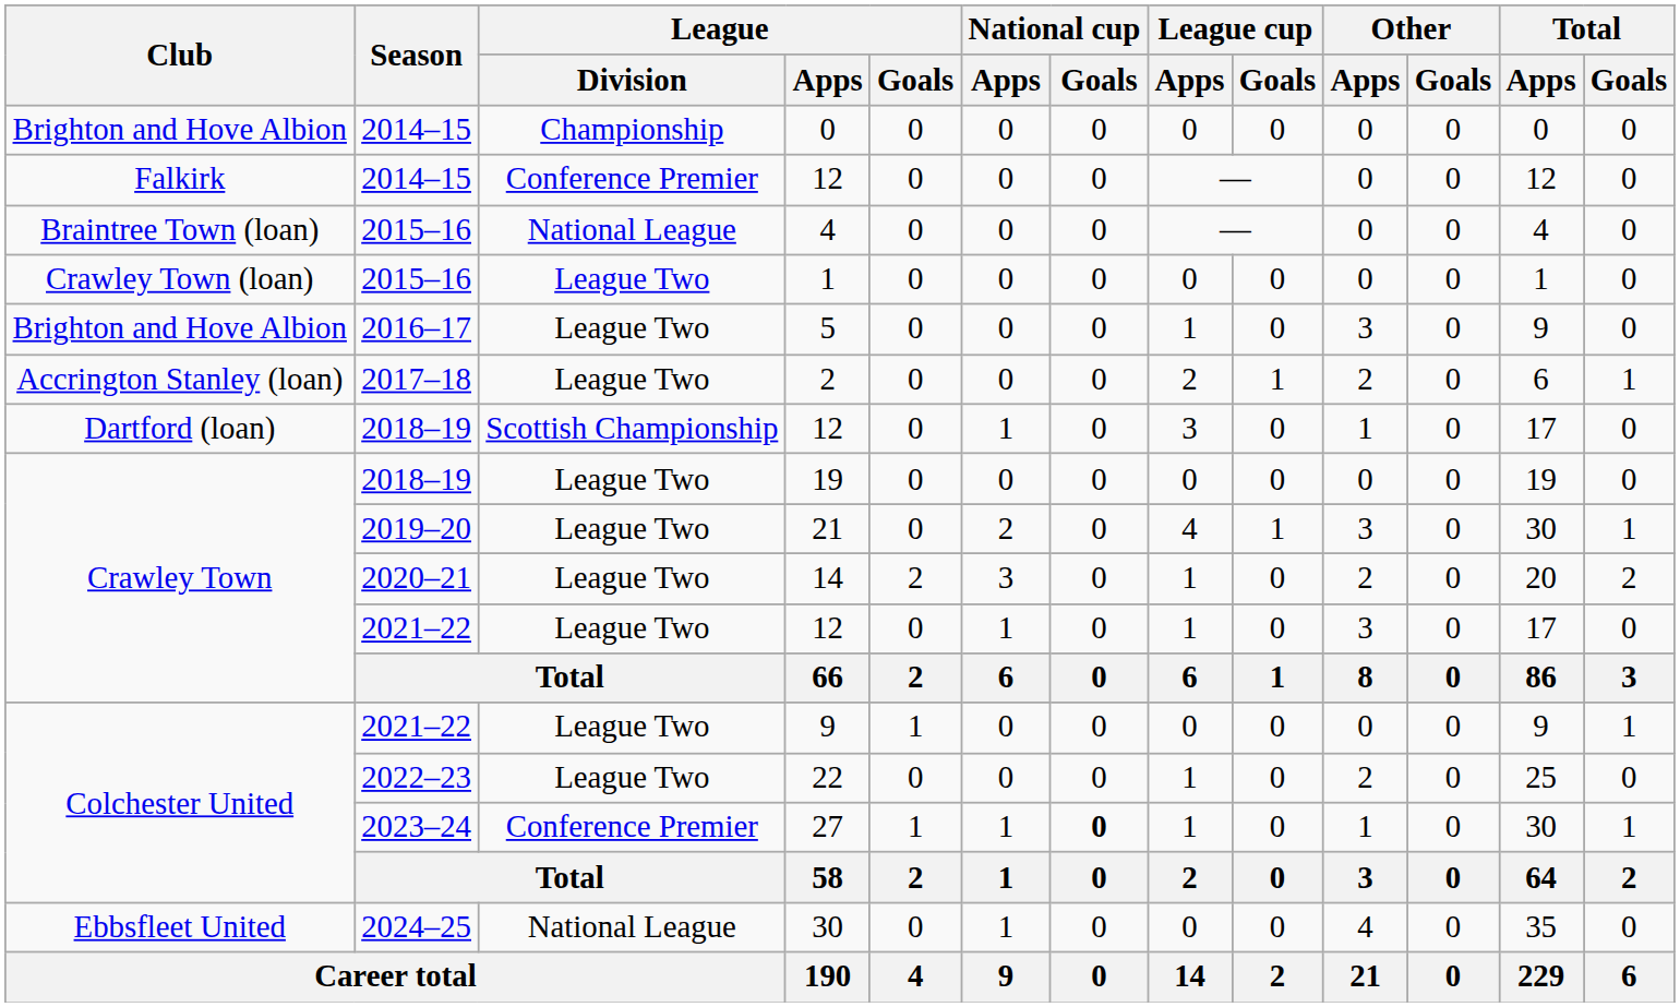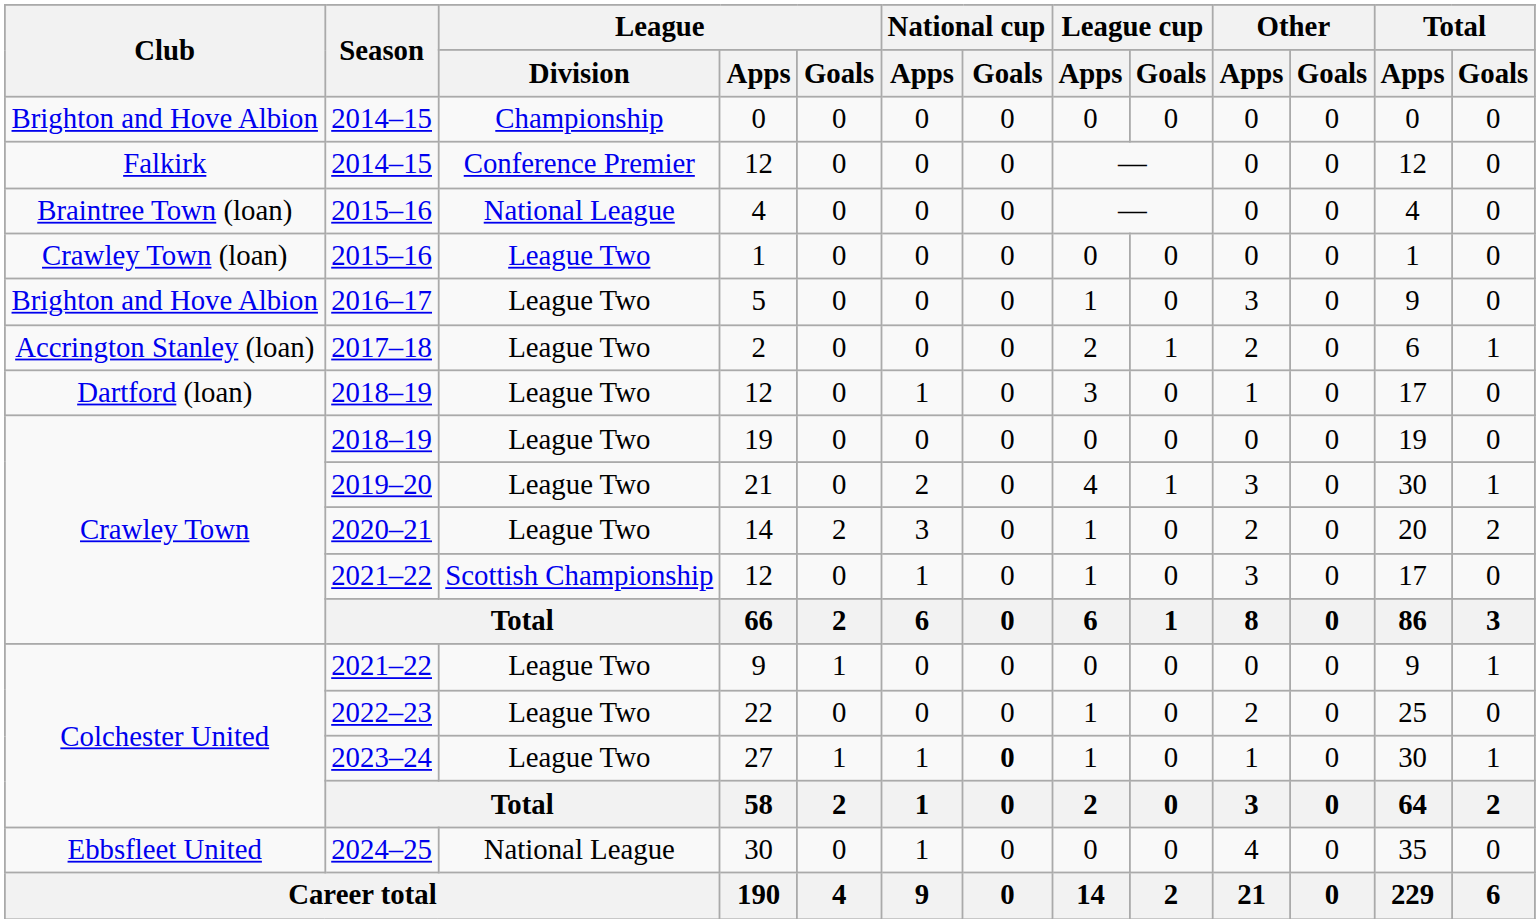2018–19 / 12 | League / Division: Scottish Championship -> League Two
2021–22 / 12 | League / Division: League Two -> Scottish Championship
27 | League / Division: Conference Premier -> League Two
